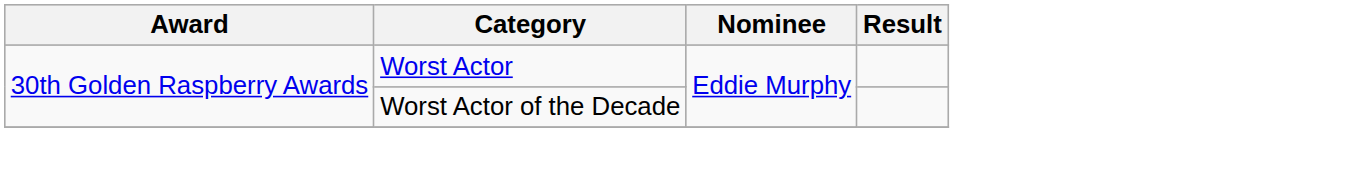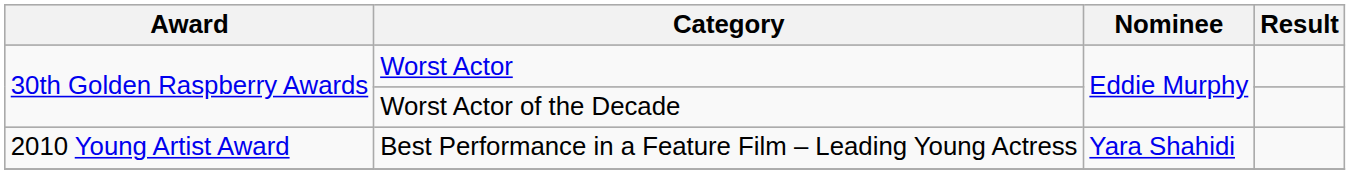+ row: 2010 Young Artist Award | Best Performance in a Feature Film – Leading Young Actress | Yara Shahidi
